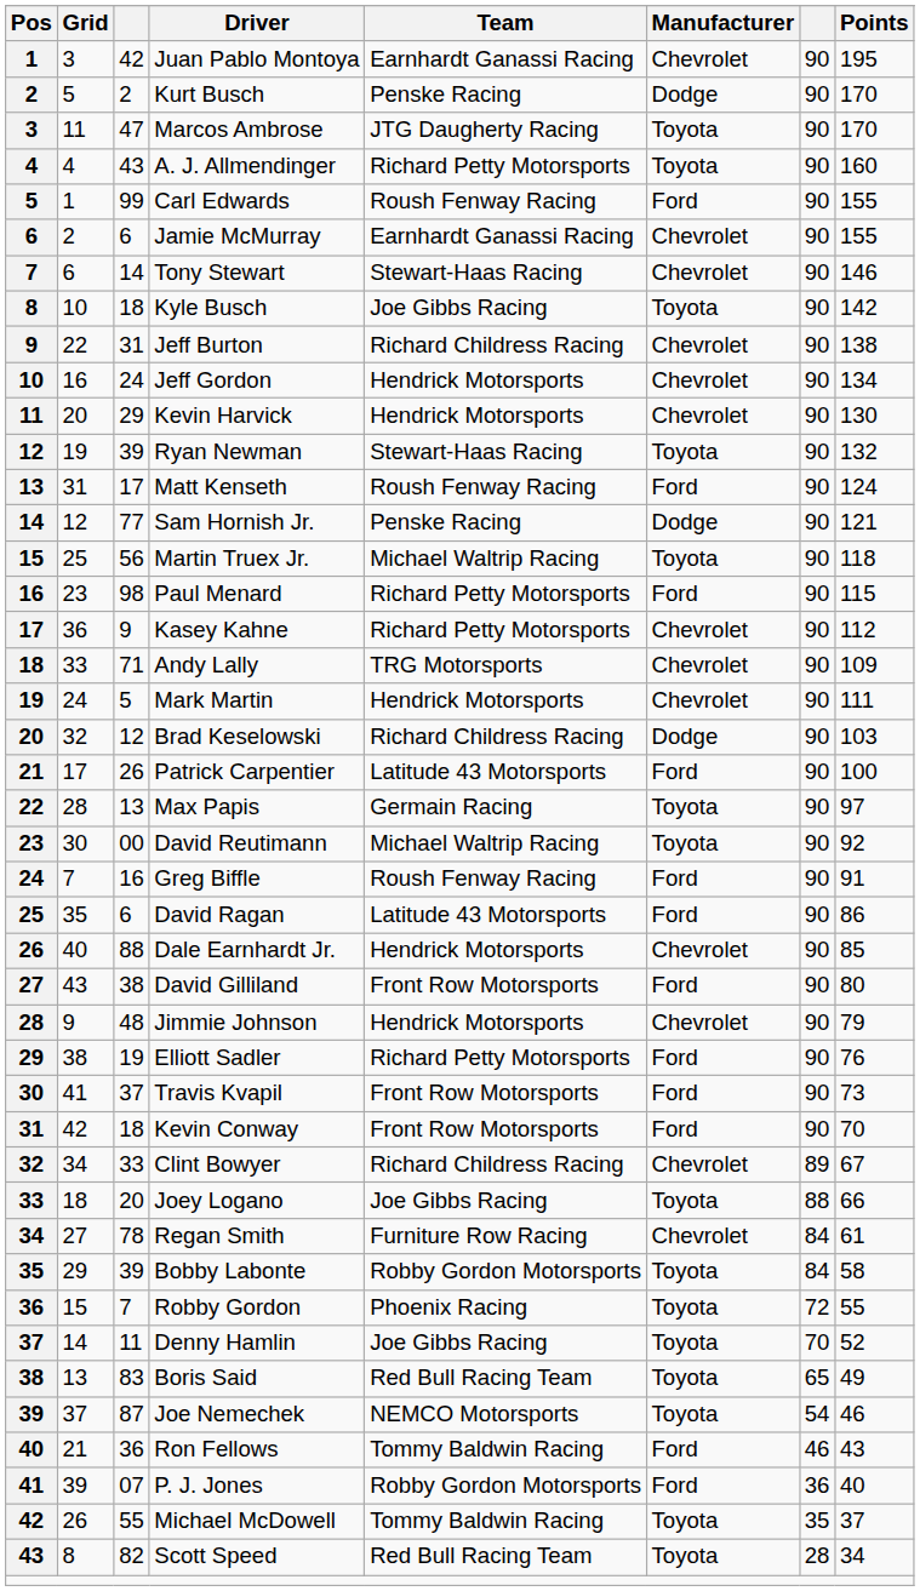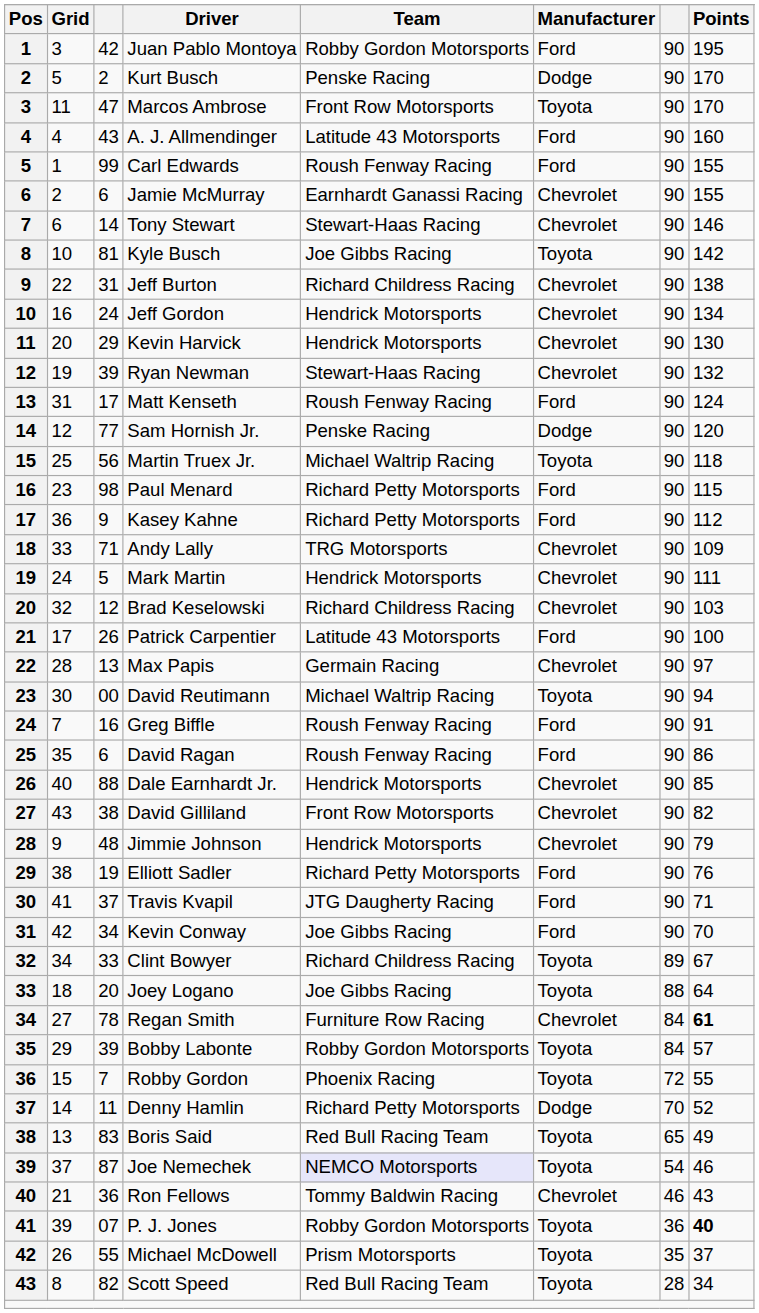Juan Pablo Montoya | Team: Earnhardt Ganassi Racing -> Robby Gordon Motorsports
Juan Pablo Montoya | Manufacturer: Chevrolet -> Ford
Marcos Ambrose | Team: JTG Daugherty Racing -> Front Row Motorsports
A. J. Allmendinger | Team: Richard Petty Motorsports -> Latitude 43 Motorsports
A. J. Allmendinger | Manufacturer: Toyota -> Ford
Kyle Busch | column 3: 18 -> 81
Ryan Newman | Manufacturer: Toyota -> Chevrolet
Sam Hornish Jr. | Points: 121 -> 120
Kasey Kahne | Manufacturer: Chevrolet -> Ford
Brad Keselowski | Manufacturer: Dodge -> Chevrolet
Max Papis | Manufacturer: Toyota -> Chevrolet
David Reutimann | Points: 92 -> 94
David Ragan | Team: Latitude 43 Motorsports -> Roush Fenway Racing
David Gilliland | Manufacturer: Ford -> Chevrolet
David Gilliland | Points: 80 -> 82
Travis Kvapil | Team: Front Row Motorsports -> JTG Daugherty Racing
Travis Kvapil | Points: 73 -> 71
Kevin Conway | column 3: 18 -> 34
Kevin Conway | Team: Front Row Motorsports -> Joe Gibbs Racing
Clint Bowyer | Manufacturer: Chevrolet -> Toyota
Joey Logano | Points: 66 -> 64
Regan Smith | Points: normal -> bold
Bobby Labonte | Points: 58 -> 57
Denny Hamlin | Team: Joe Gibbs Racing -> Richard Petty Motorsports
Denny Hamlin | Manufacturer: Toyota -> Dodge
Joe Nemechek | Team: no background -> lavender background
Ron Fellows | Manufacturer: Ford -> Chevrolet
P. J. Jones | Manufacturer: Ford -> Toyota
P. J. Jones | Points: normal -> bold
Michael McDowell | Team: Tommy Baldwin Racing -> Prism Motorsports
